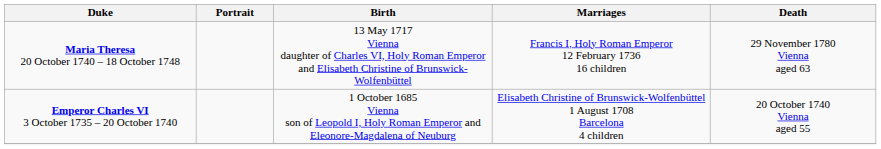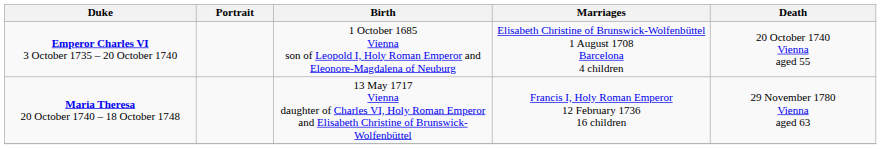rows swapped: Emperor Charles VI 3 October 1735 – 20 October 1740 <-> Maria Theresa 20 October 1740 – 18 October 1748
